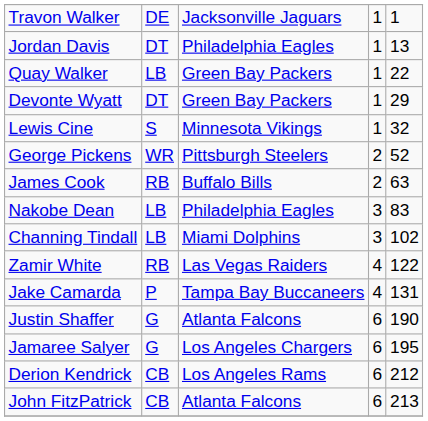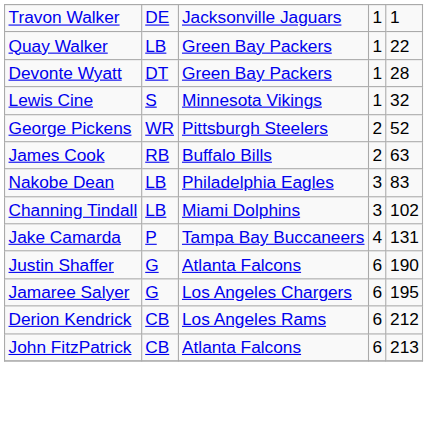- row: Jordan Davis | DT | Philadelphia Eagles | 1 | 13
Devonte Wyatt | column 5: 29 -> 28
- row: Zamir White | RB | Las Vegas Raiders | 4 | 122
